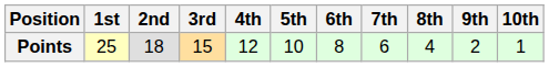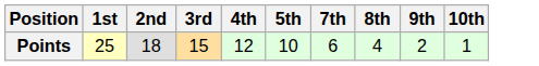- column: 6th | 8
